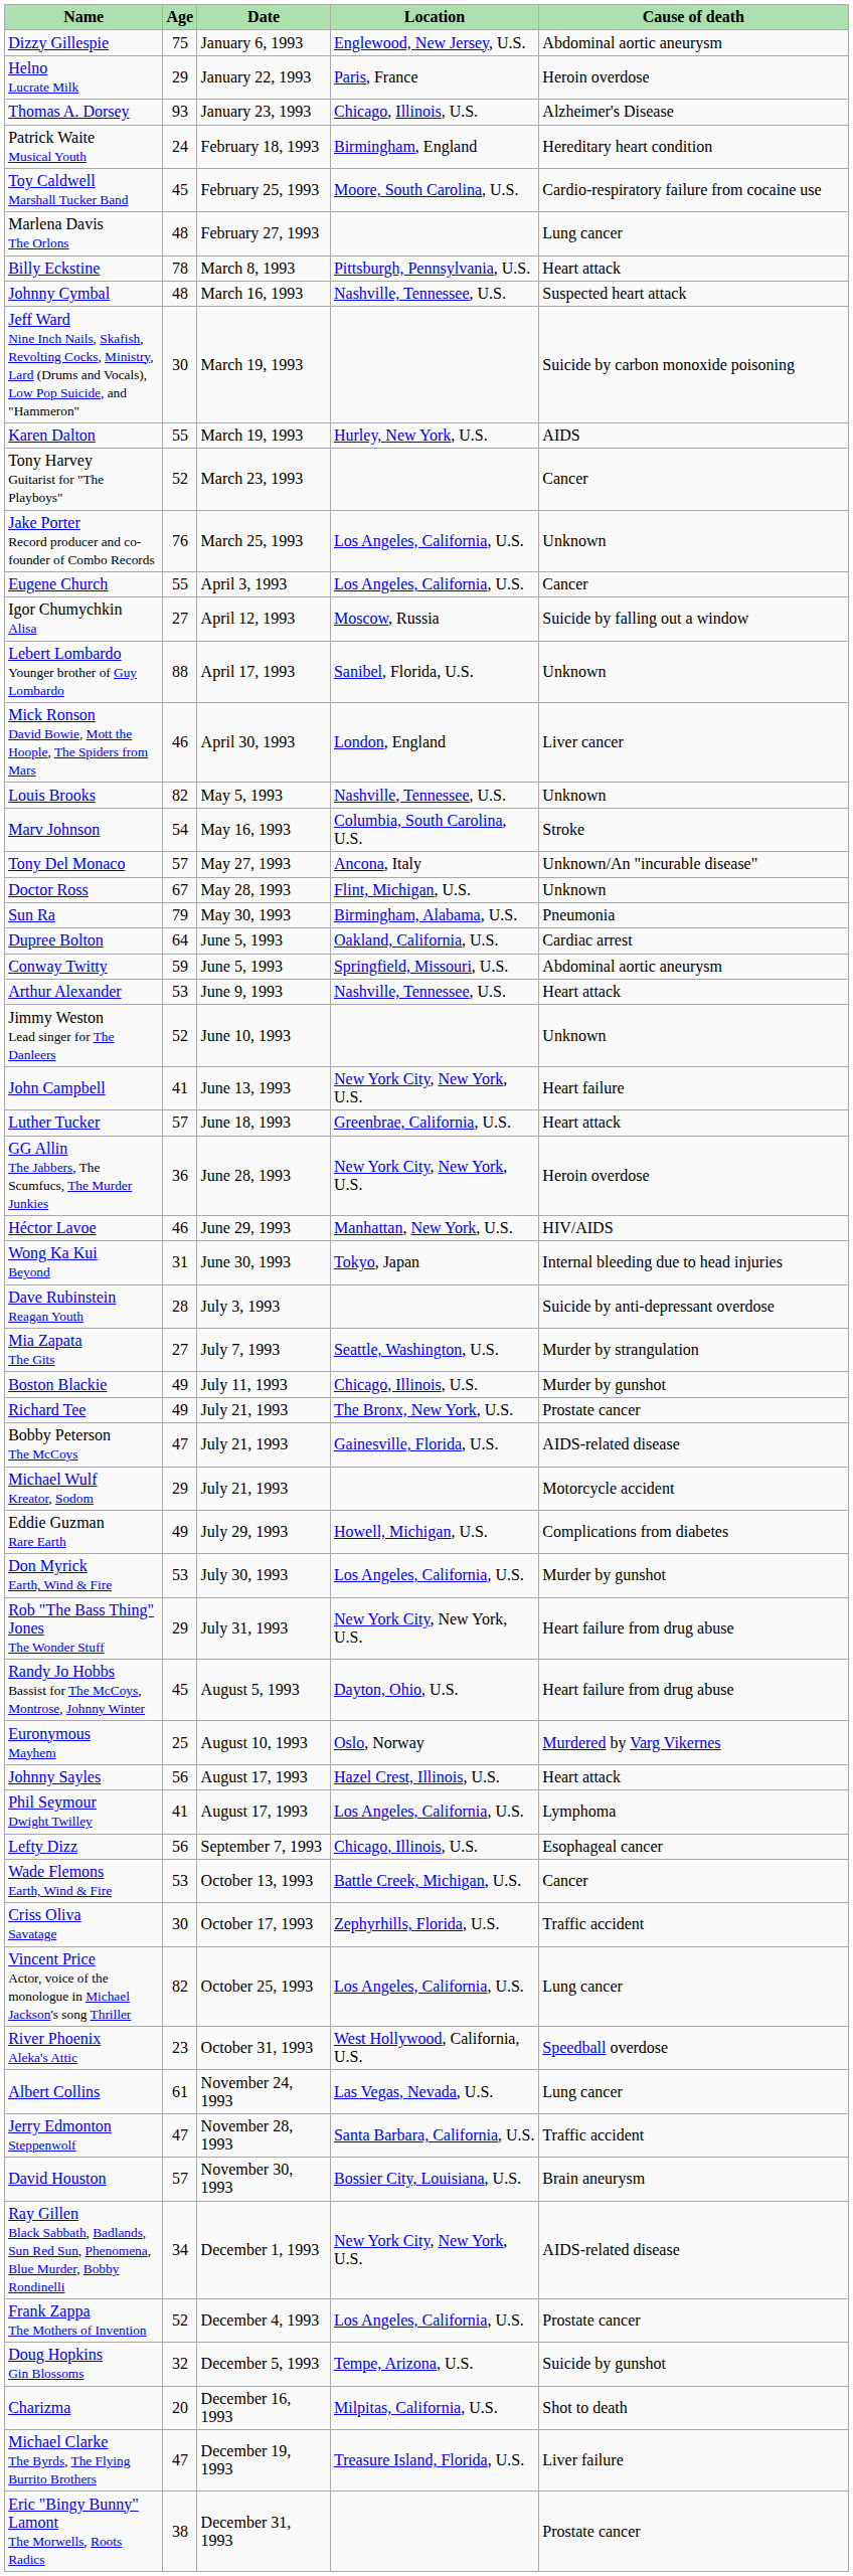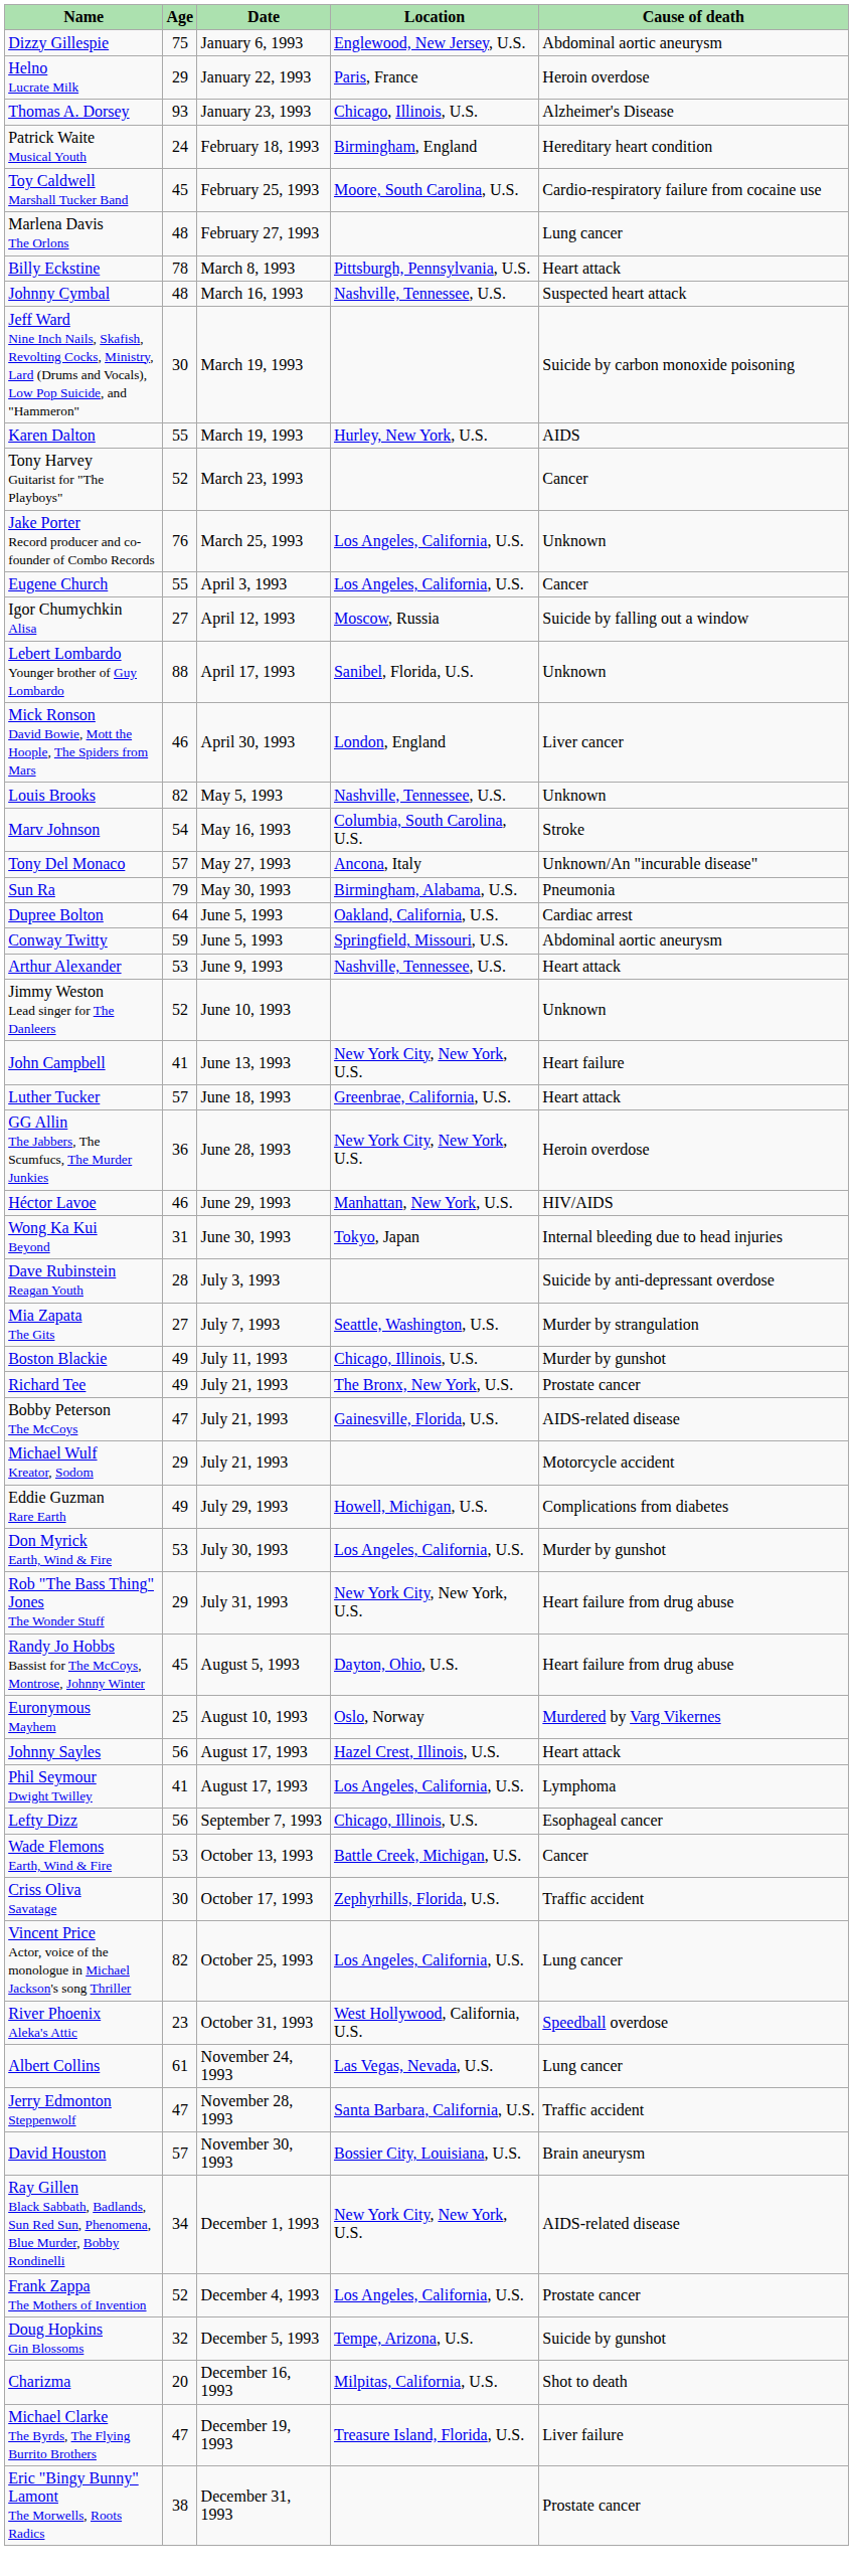- row: Doctor Ross | 67 | May 28, 1993 | Flint, Michigan, U.S. | Unknown
